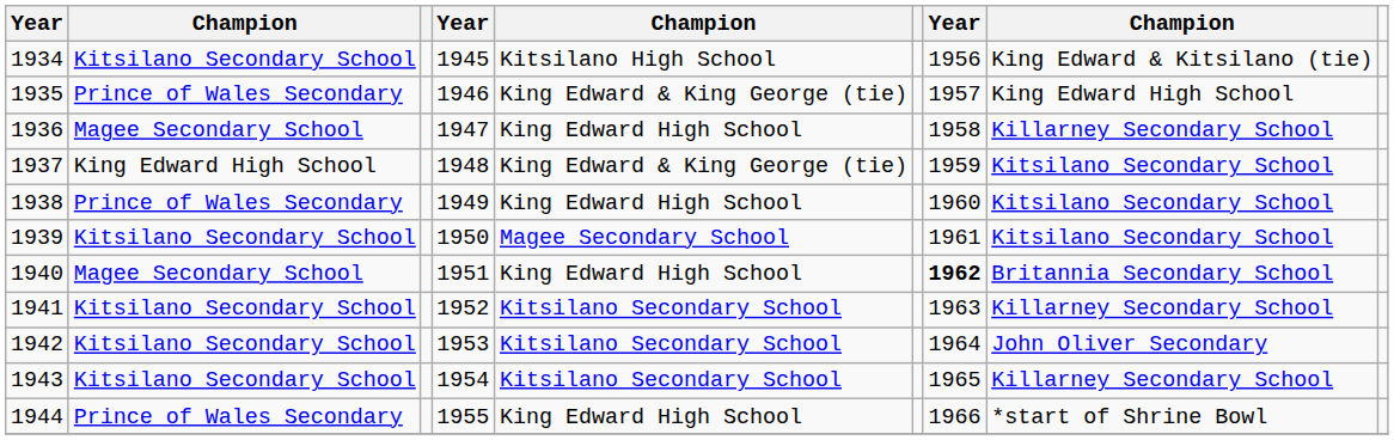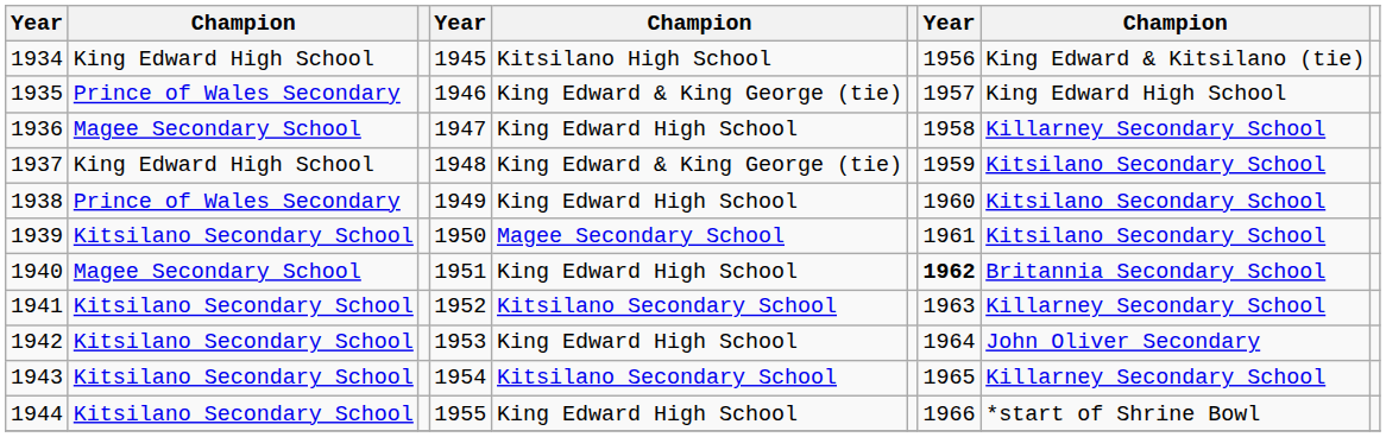1934 | column 2: Kitsilano Secondary School -> King Edward High School
1942 | column 5: Kitsilano Secondary School -> King Edward High School
1944 | column 2: Prince of Wales Secondary -> Kitsilano Secondary School
